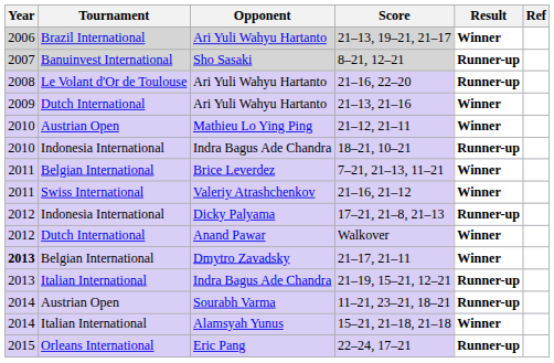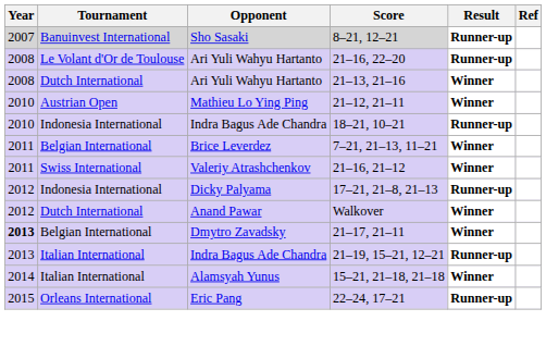- row: 2006 | Brazil International | Ari Yuli Wahyu Hartanto | 21–13, 19–21, 21–17 | Winner
21–13, 21–16 | Year: 2009 -> 2008
- row: 2014 | Austrian Open | Sourabh Varma | 11–21, 23–21, 18–21 | Runner-up
